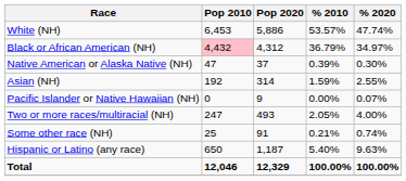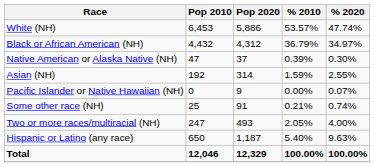Black or African American (NH) | Pop 2010: pink background -> no background
rows swapped: Some other race (NH) <-> Two or more races/multiracial (NH)
